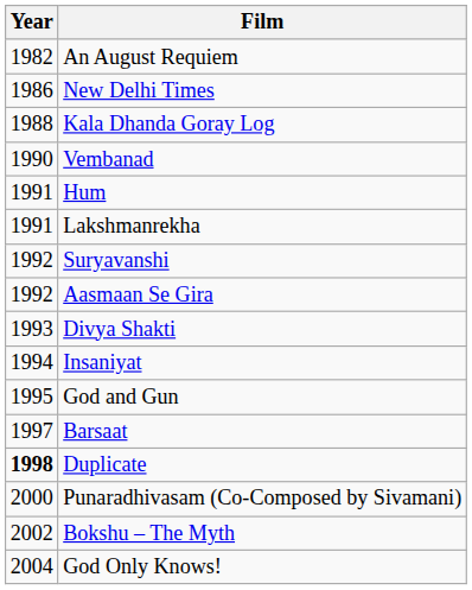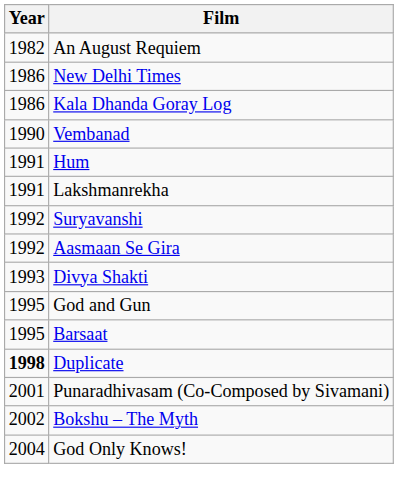Kala Dhanda Goray Log | Year: 1988 -> 1986
- row: 1994 | Insaniyat
Barsaat | Year: 1997 -> 1995
Punaradhivasam (Co-Composed by Sivamani) | Year: 2000 -> 2001
